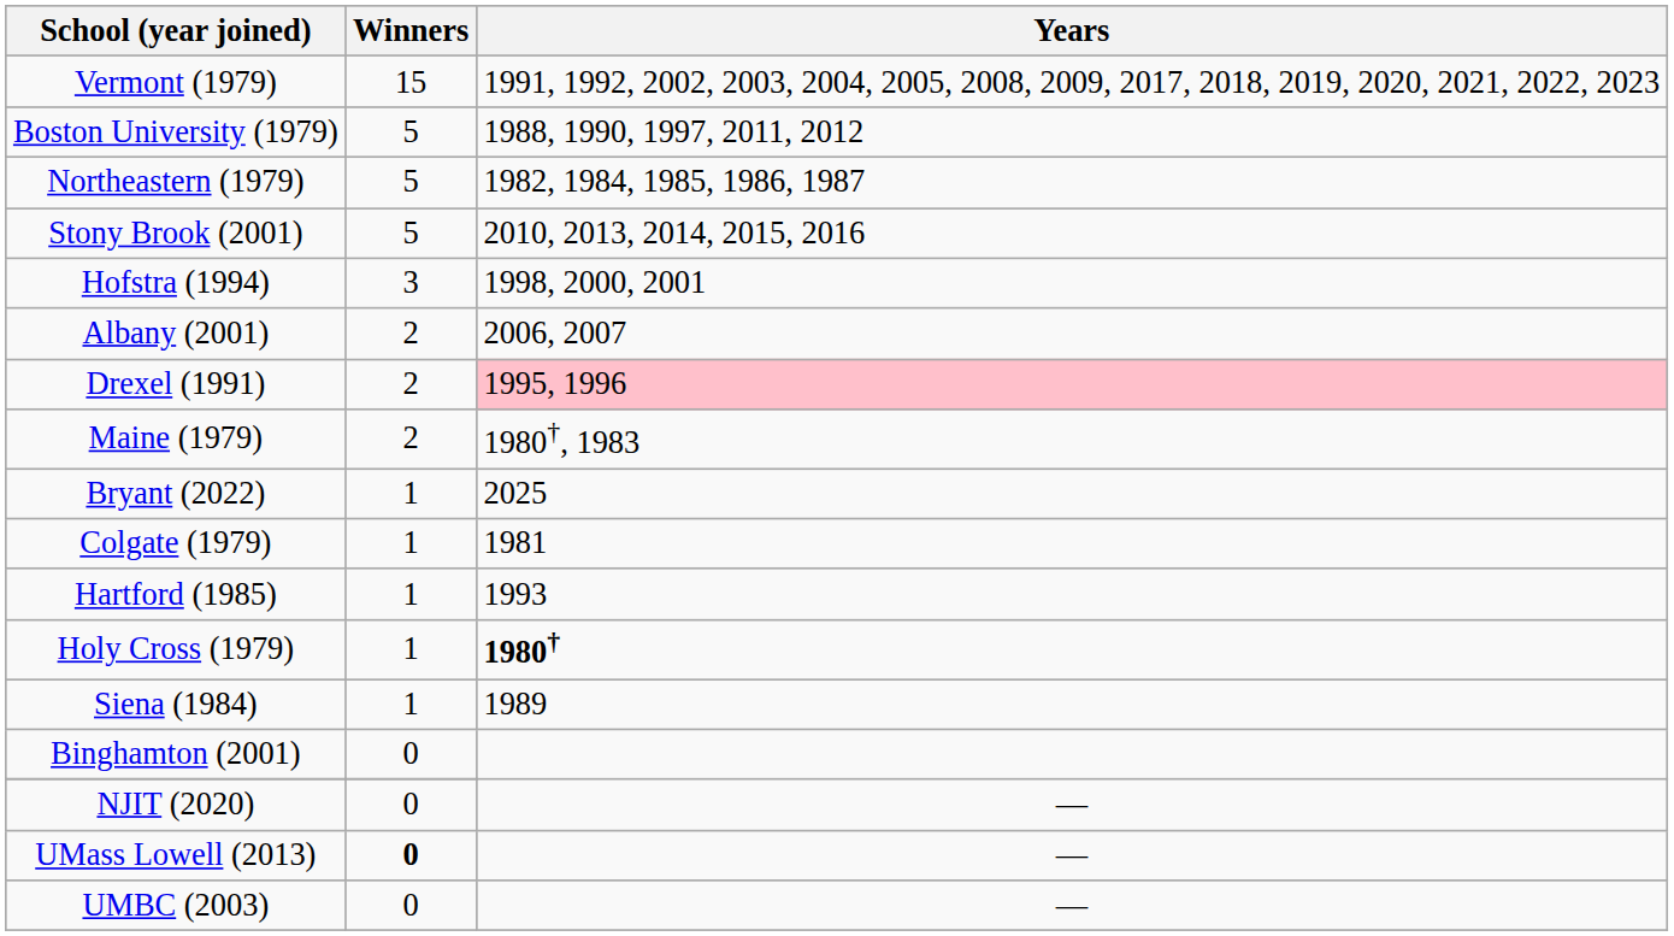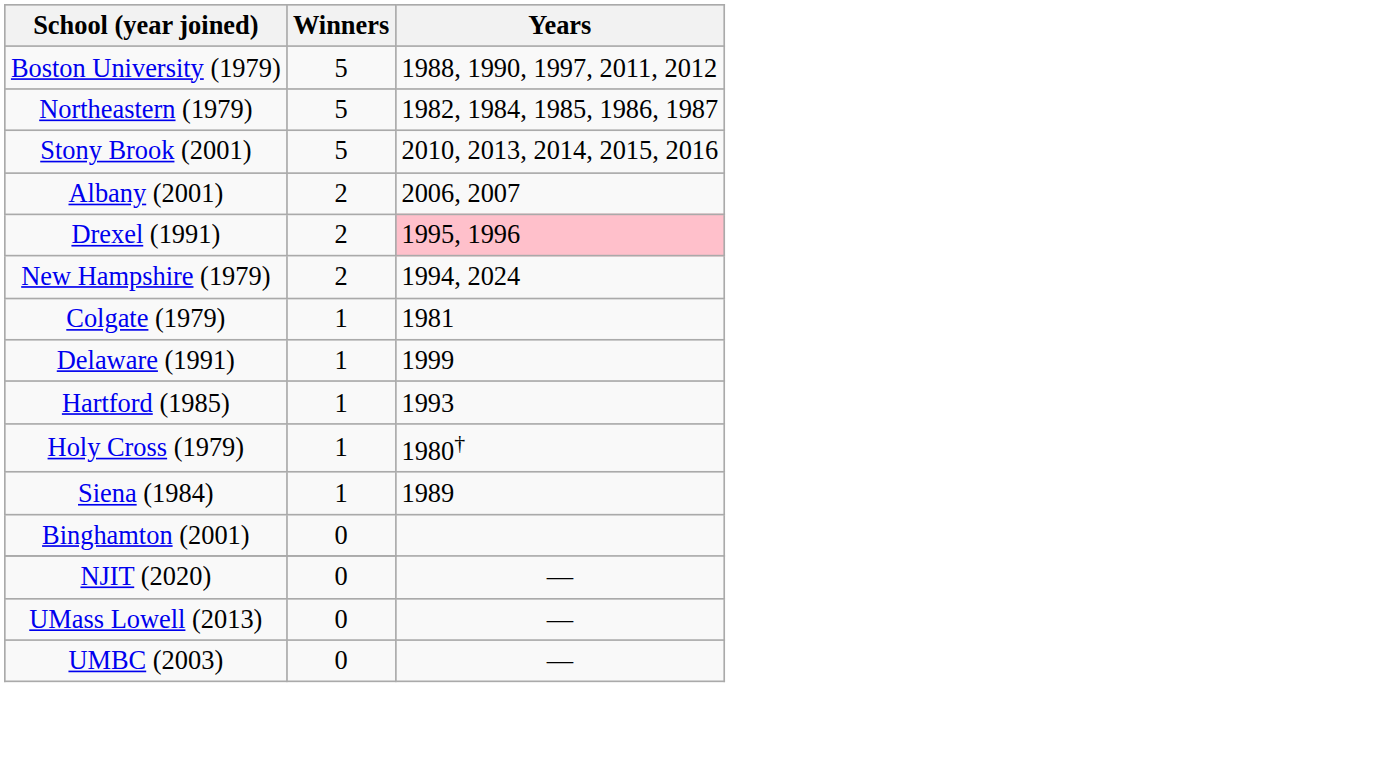- row: Vermont (1979) | 15 | 1991, 1992, 2002, 2003, 2004, 2005, 2008, 2009, 2017, 2018, 2019, 2020, 2021, 2022, 2023
- row: Hofstra (1994) | 3 | 1998, 2000, 2001
- row: Maine (1979) | 2 | 1980†, 1983
+ row: New Hampshire (1979) | 2 | 1994, 2024
- row: Bryant (2022) | 1 | 2025
+ row: Delaware (1991) | 1 | 1999
Holy Cross (1979) | Years: bold -> normal
UMass Lowell (2013) | Winners: bold -> normal
